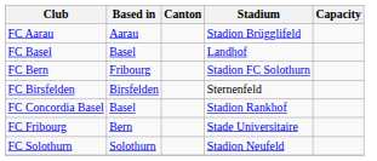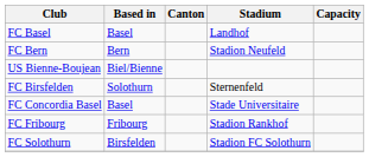- row: FC Aarau | Aarau | Stadion Brügglifeld
FC Bern | Based in: Fribourg -> Bern
FC Bern | Stadium: Stadion FC Solothurn -> Stadion Neufeld
+ row: US Bienne-Boujean | Biel/Bienne
FC Birsfelden | Based in: Birsfelden -> Solothurn
FC Concordia Basel | Stadium: Stadion Rankhof -> Stade Universitaire
FC Fribourg | Based in: Bern -> Fribourg
FC Fribourg | Stadium: Stade Universitaire -> Stadion Rankhof
FC Solothurn | Based in: Solothurn -> Birsfelden
FC Solothurn | Stadium: Stadion Neufeld -> Stadion FC Solothurn
